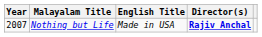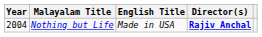Nothing but Life | Year: 2007 -> 2004
